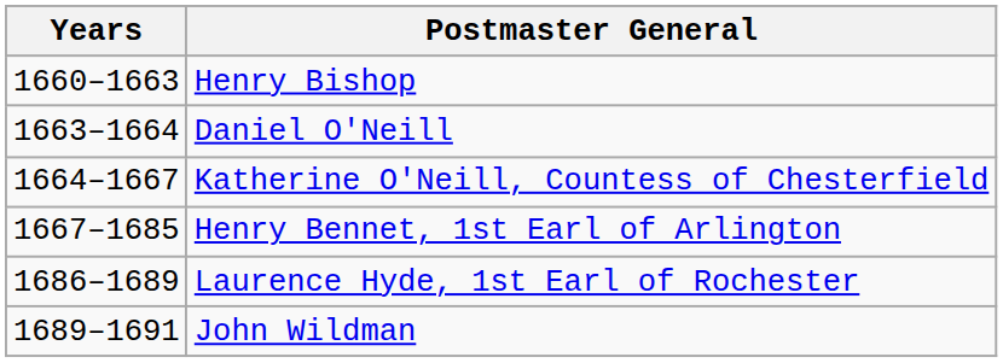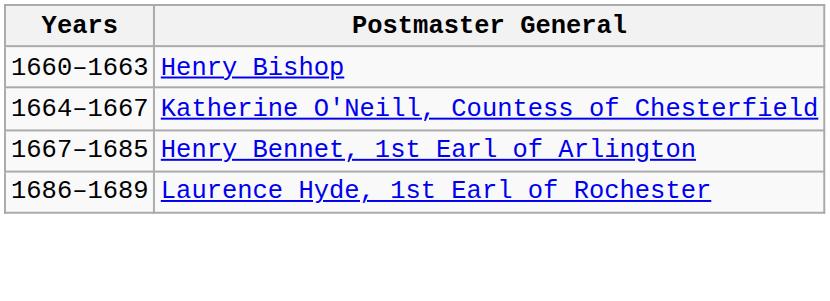- row: 1663–1664 | Daniel O'Neill
- row: 1689–1691 | John Wildman
